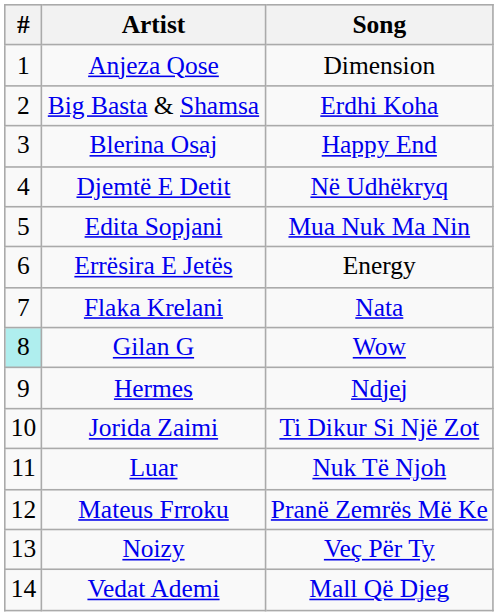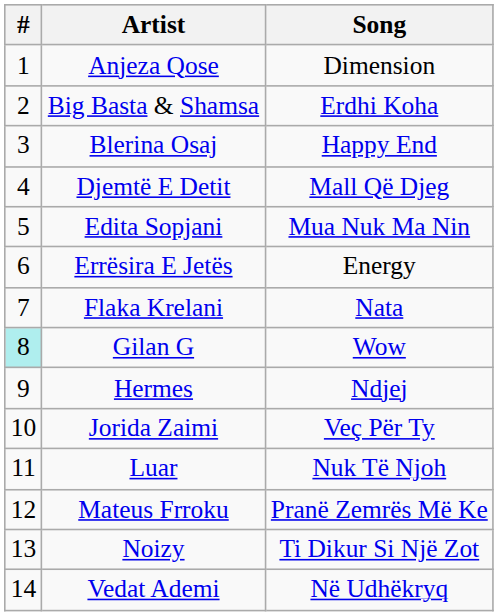Djemtë E Detit | Song: Në Udhëkryq -> Mall Që Djeg
Jorida Zaimi | Song: Ti Dikur Si Një Zot -> Veç Për Ty
Noizy | Song: Veç Për Ty -> Ti Dikur Si Një Zot
Vedat Ademi | Song: Mall Që Djeg -> Në Udhëkryq
